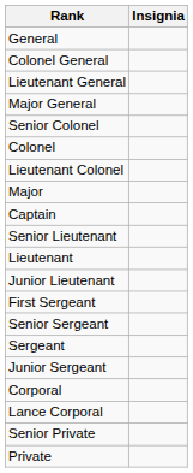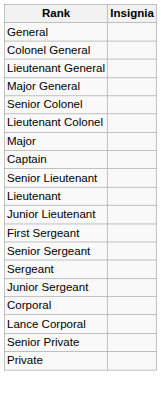- row: Colonel
